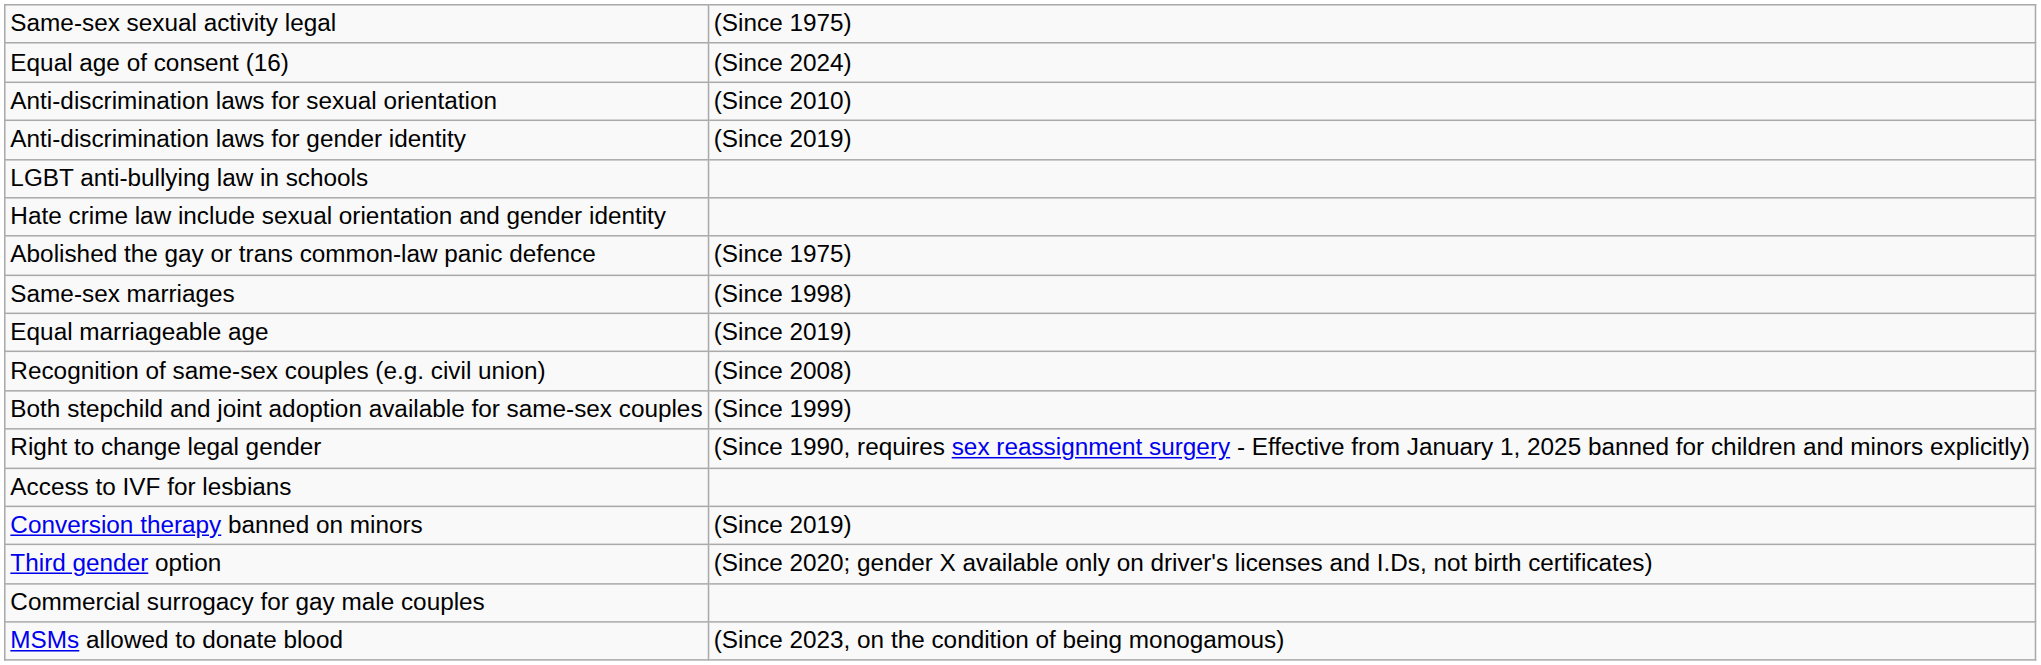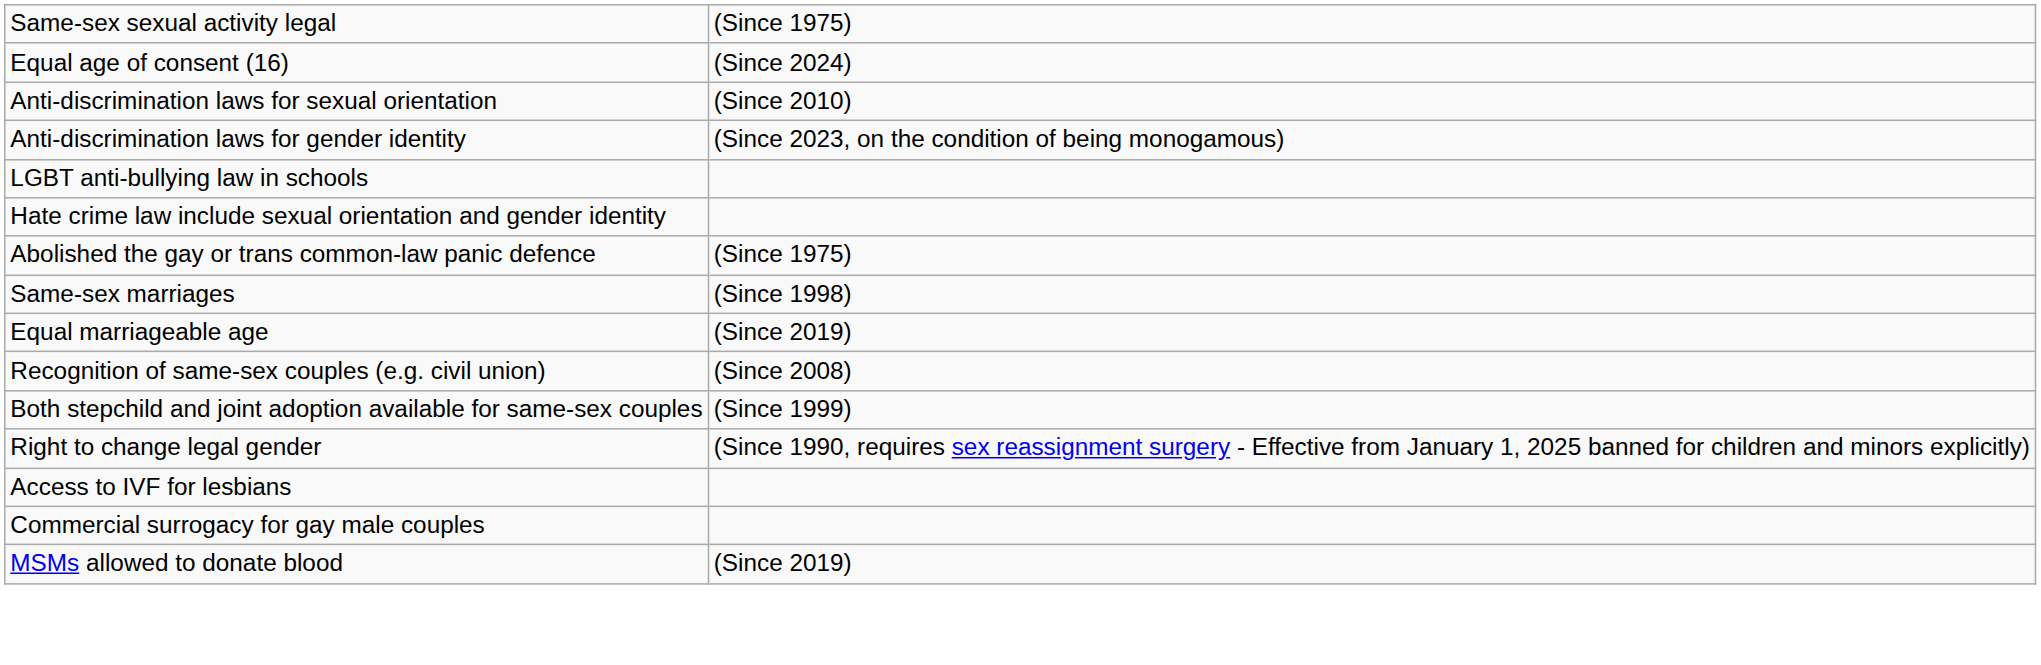Anti-discrimination laws for gender identity | column 2: (Since 2019) -> (Since 2023, on the condition of being monogamous)
- row: Conversion therapy banned on minors | (Since 2019)
- row: Third gender option | (Since 2020; gender X available only on driver's licenses and I.Ds, not birth certificates)
MSMs allowed to donate blood | column 2: (Since 2023, on the condition of being monogamous) -> (Since 2019)
